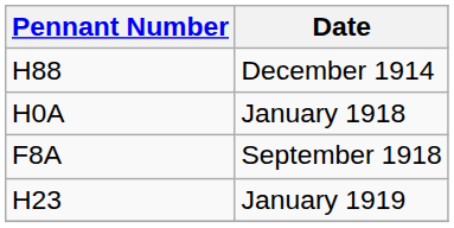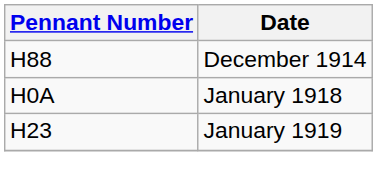- row: F8A | September 1918
